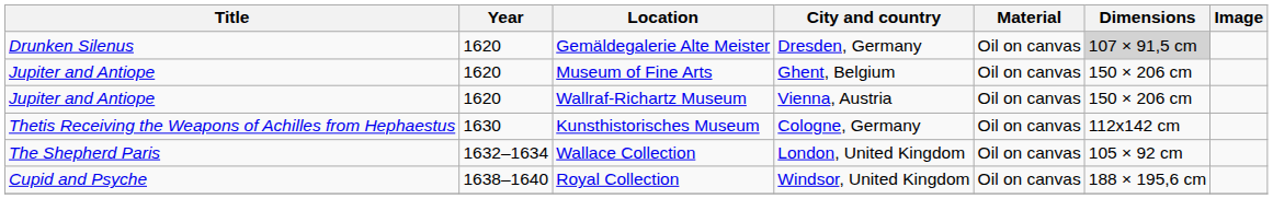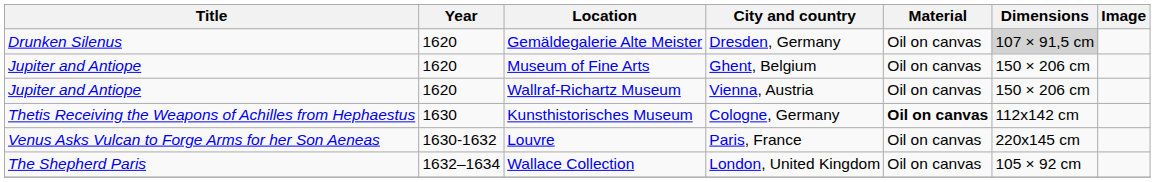Kunsthistorisches Museum | Material: normal -> bold
+ row: Venus Asks Vulcan to Forge Arms for her Son Aeneas | 1630-1632 | Louvre | Paris, France | Oil on canvas | 220x145 cm
- row: Cupid and Psyche | 1638–1640 | Royal Collection | Windsor, United Kingdom | Oil on canvas | 188 × 195,6 cm
